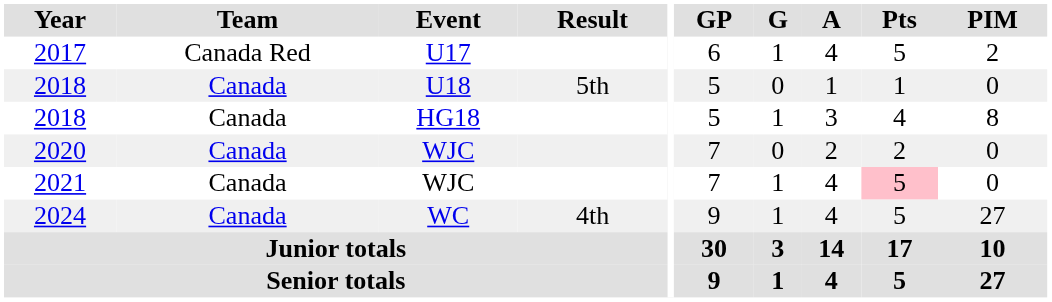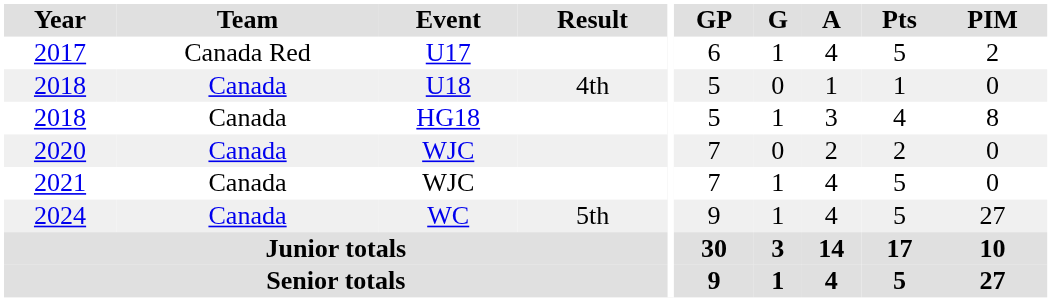2018 / U18 | Result: 5th -> 4th
2021 | Pts: pink background -> no background
2024 | Result: 4th -> 5th
